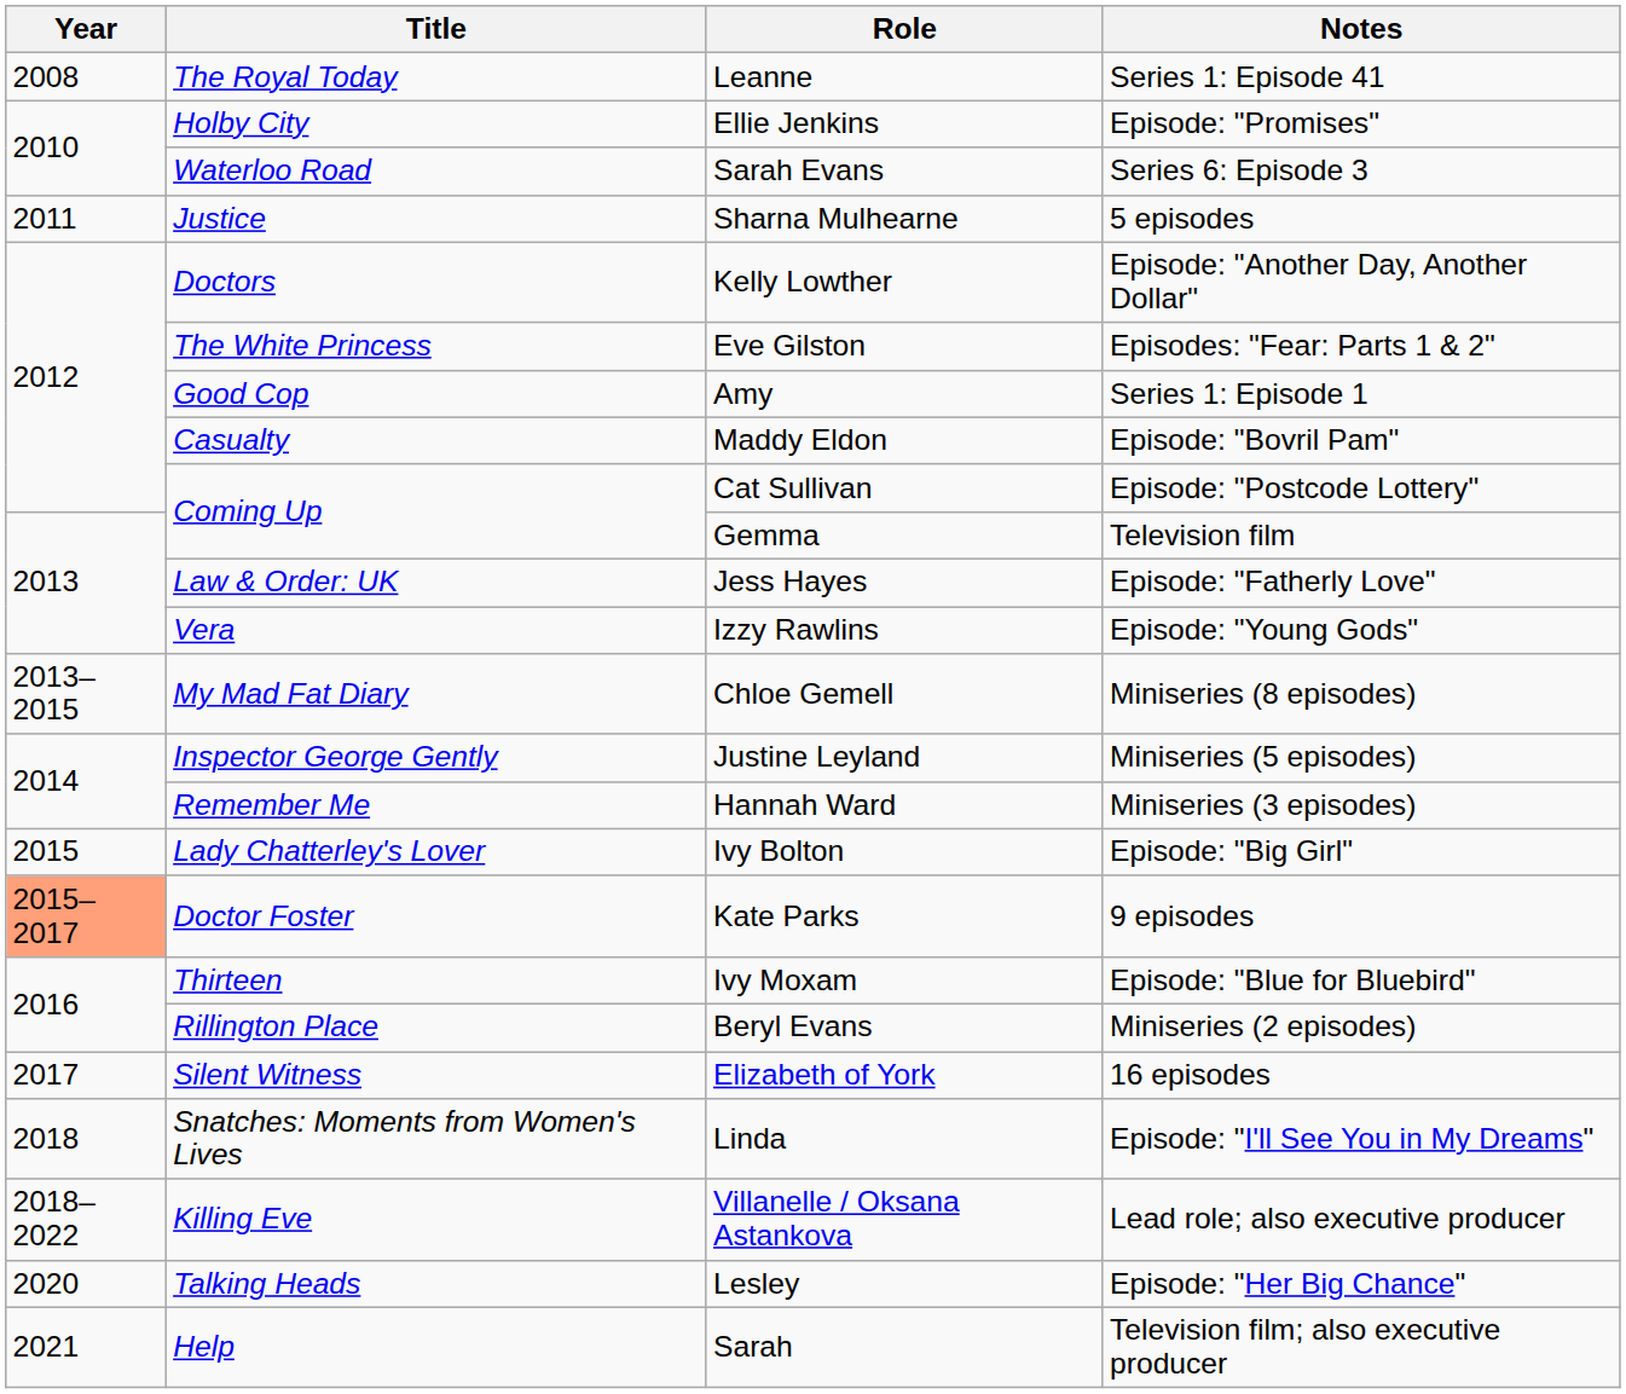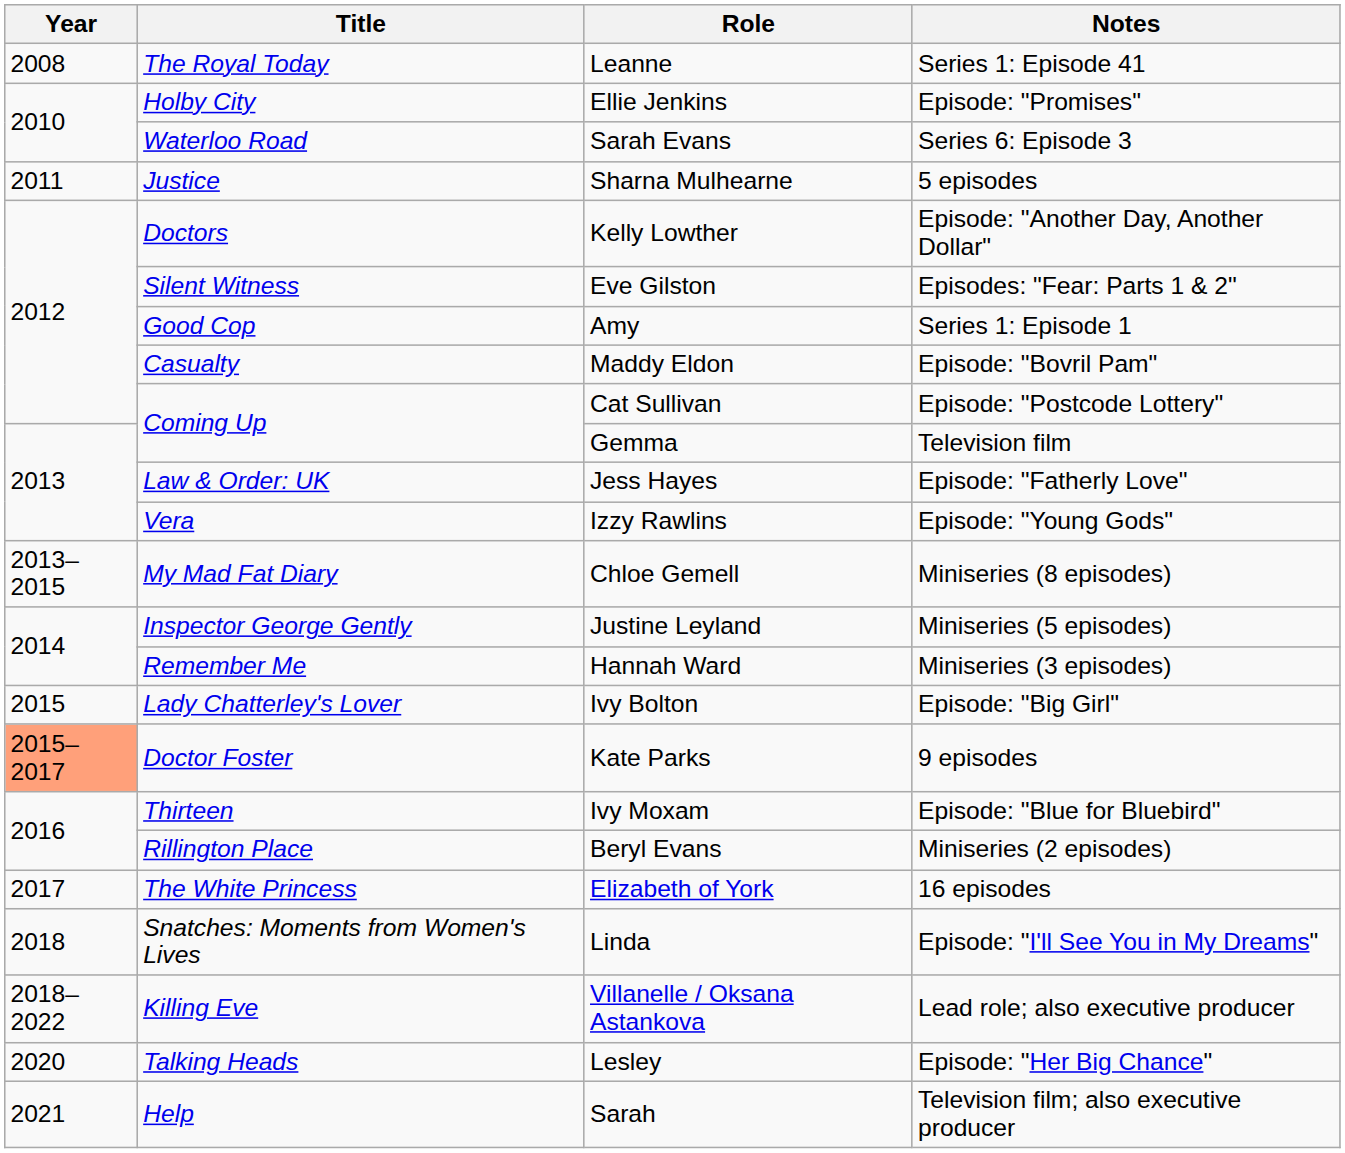Eve Gilston | Title: The White Princess -> Silent Witness
Elizabeth of York | Title: Silent Witness -> The White Princess
